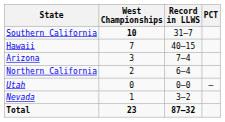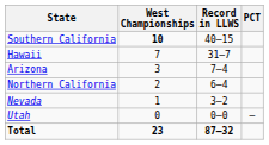Southern California | Record in LLWS: 31–7 -> 40–15
Hawaii | Record in LLWS: 40–15 -> 31–7
rows swapped: Nevada <-> Utah
